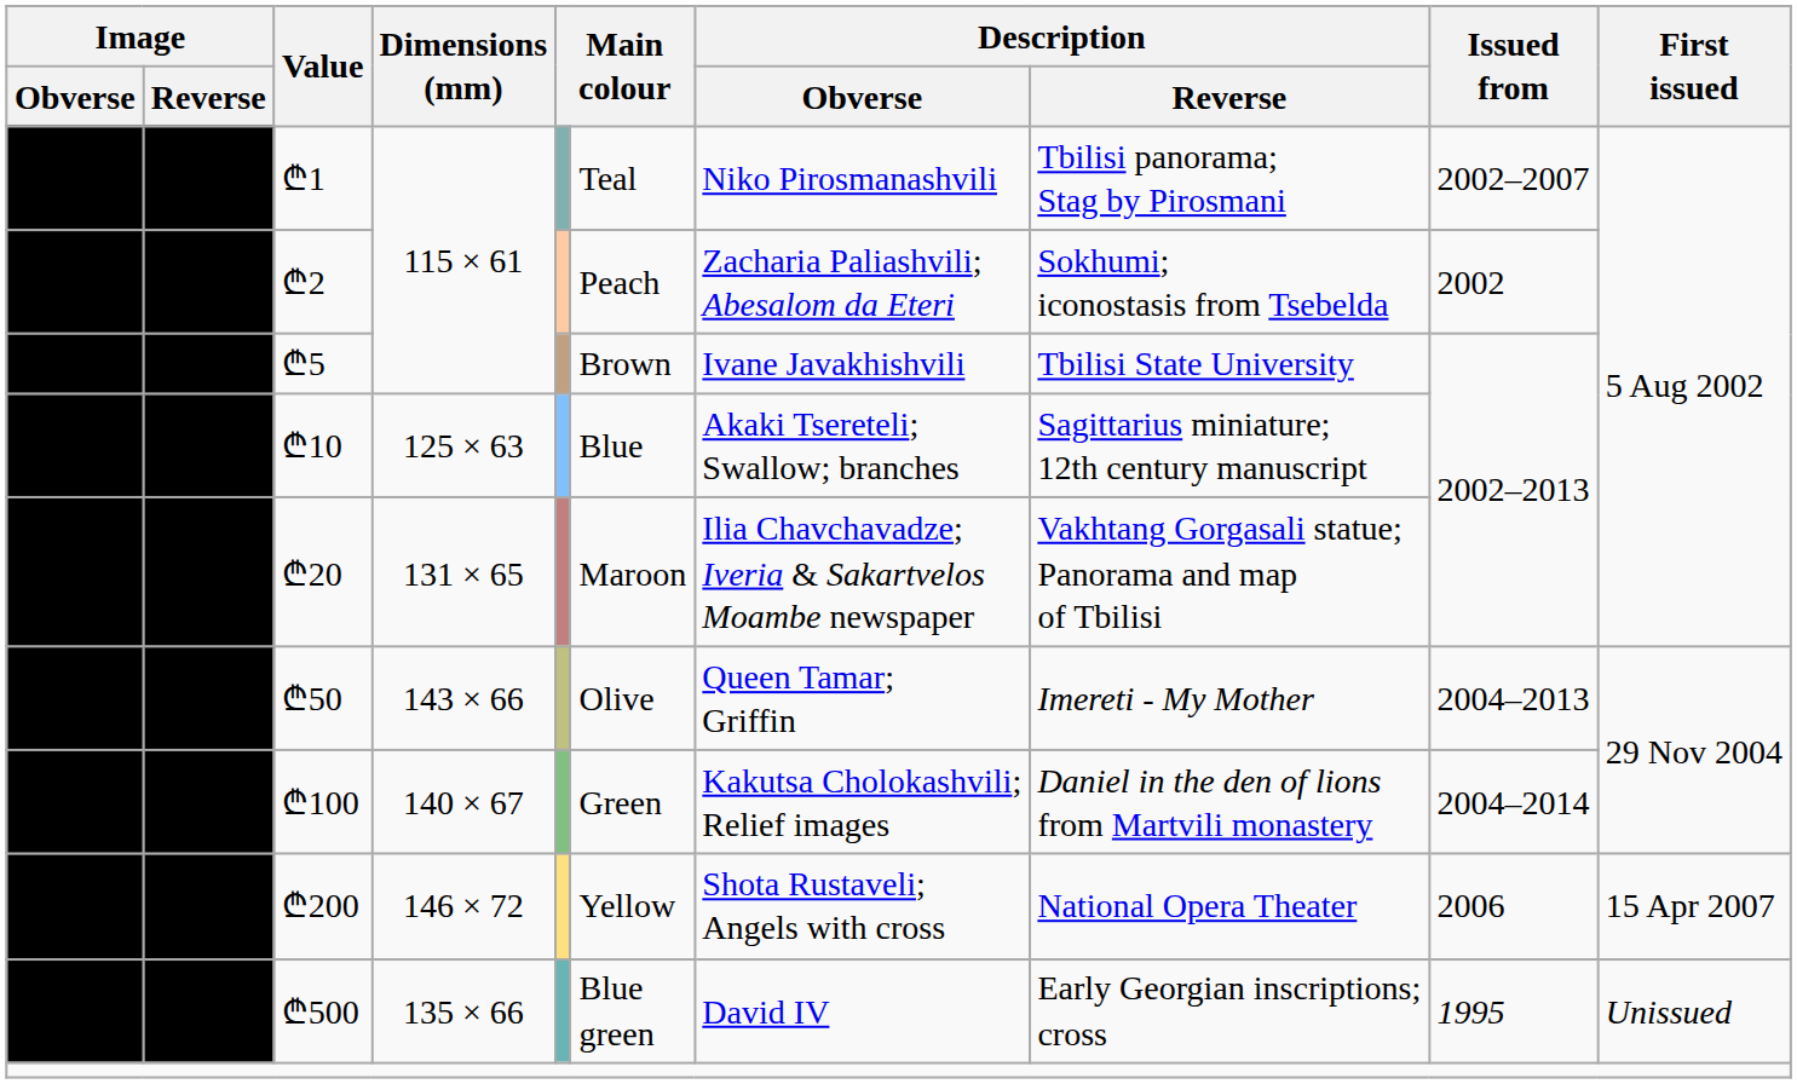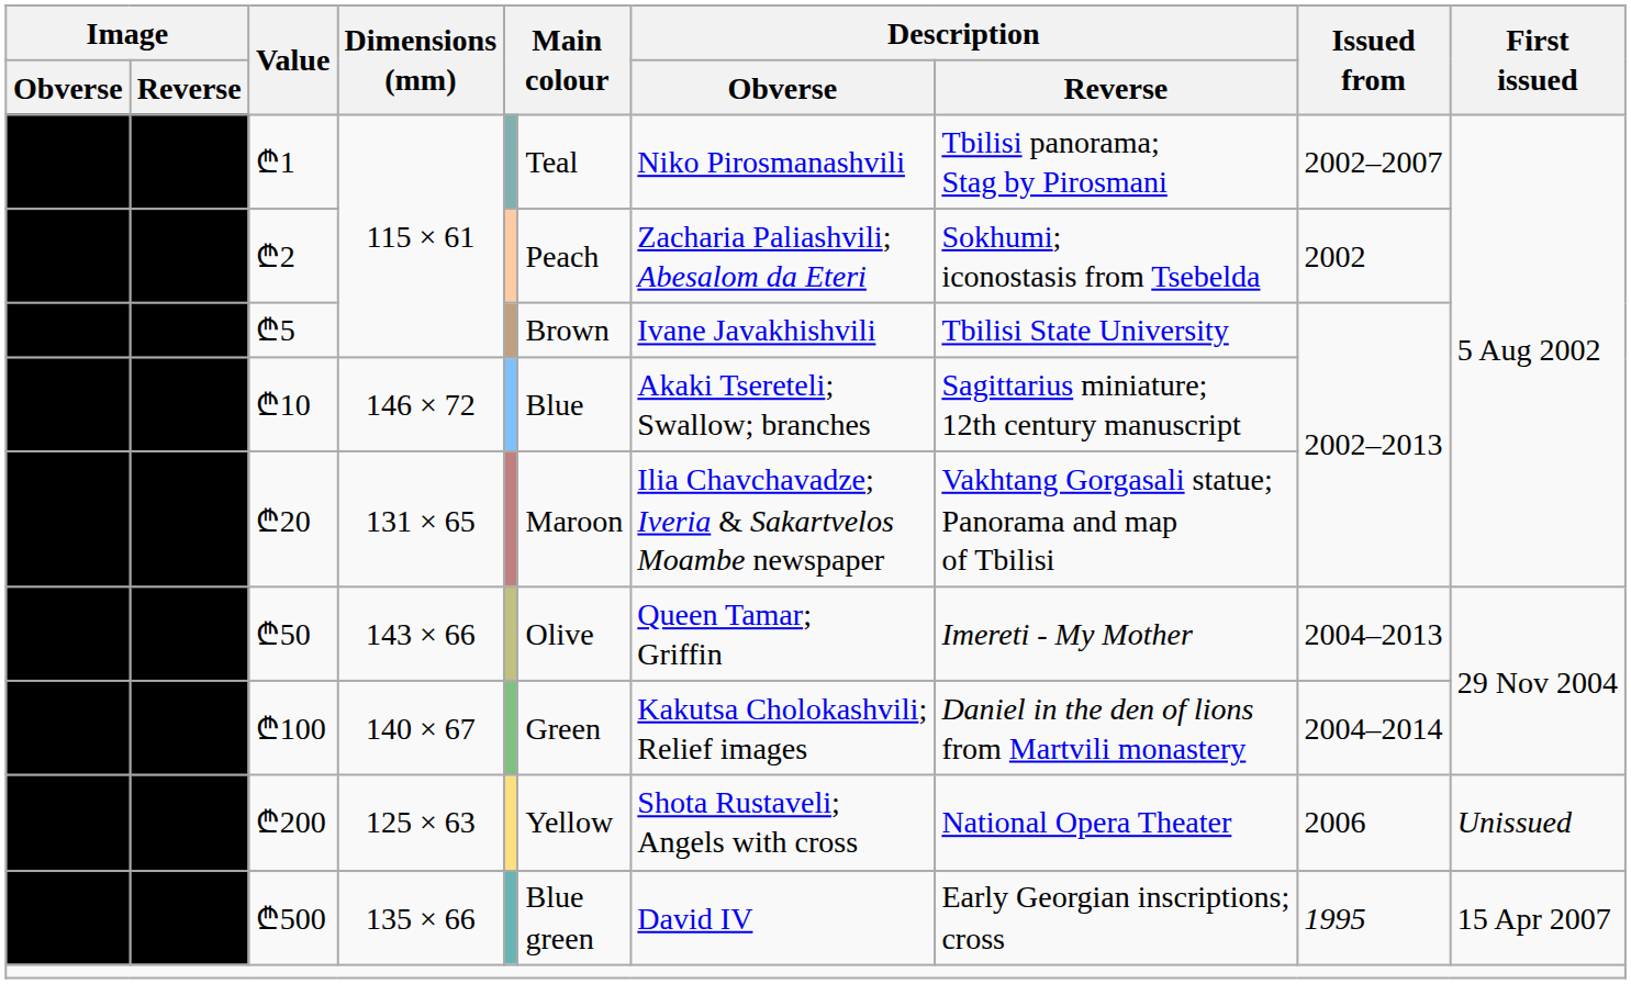₾10 | Dimensions (mm): 125 × 63 -> 146 × 72
₾200 | Dimensions (mm): 146 × 72 -> 125 × 63
₾200 | First issued: 15 Apr 2007 -> Unissued
₾500 | First issued: Unissued -> 15 Apr 2007
